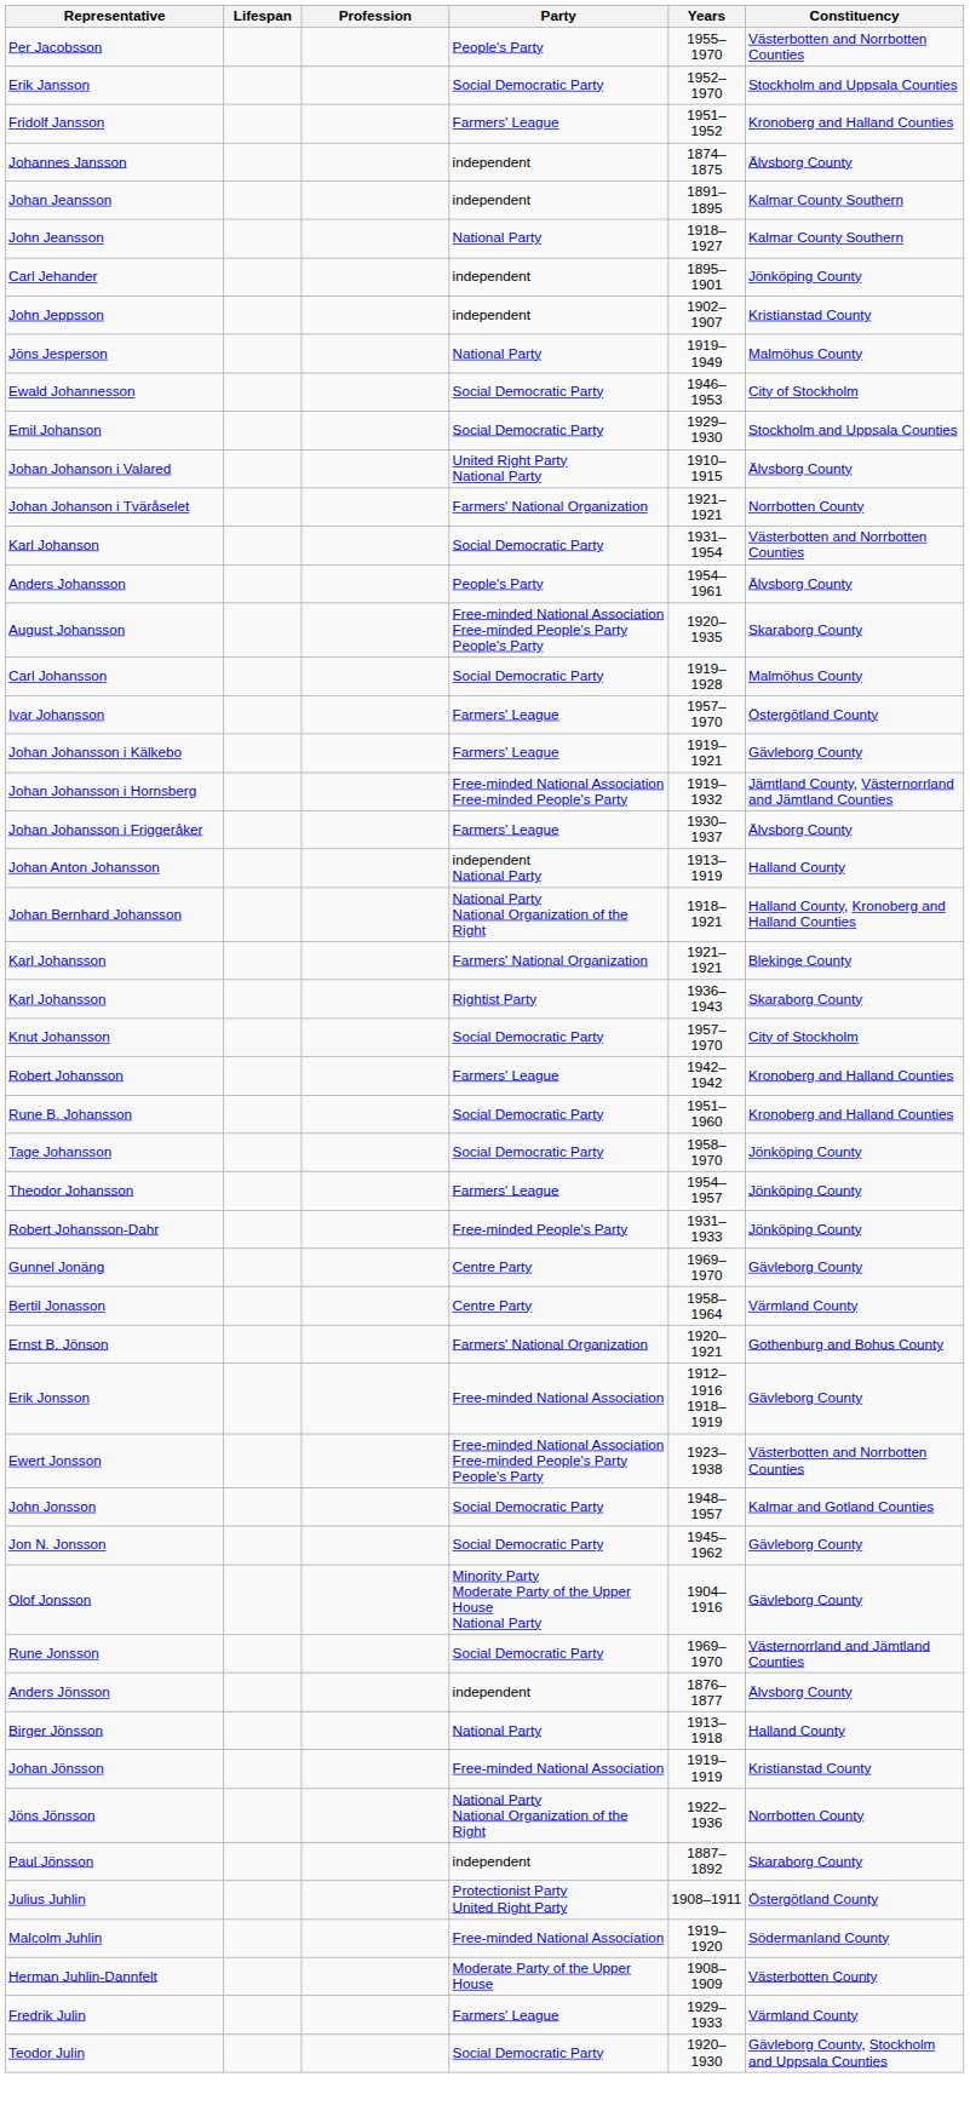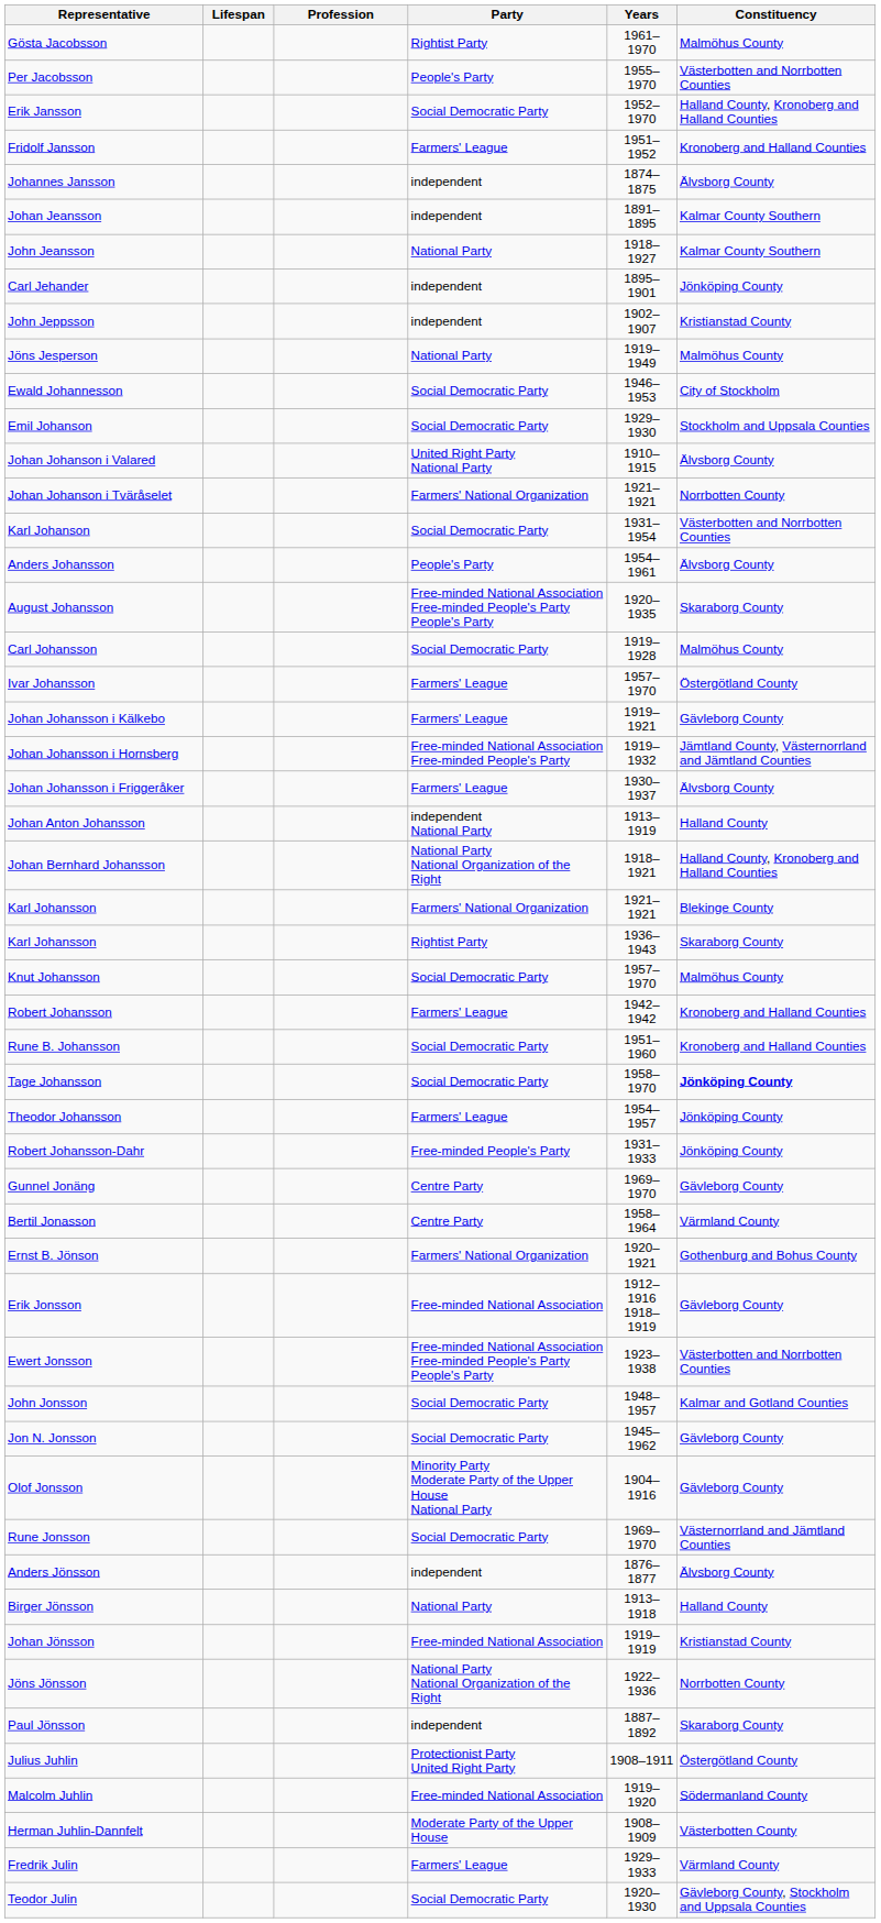+ row: Gösta Jacobsson | Rightist Party | 1961–1970 | Malmöhus County
Erik Jansson | Constituency: Stockholm and Uppsala Counties -> Halland County, Kronoberg and Halland Counties
Knut Johansson | Constituency: City of Stockholm -> Malmöhus County
Tage Johansson | Constituency: normal -> bold
